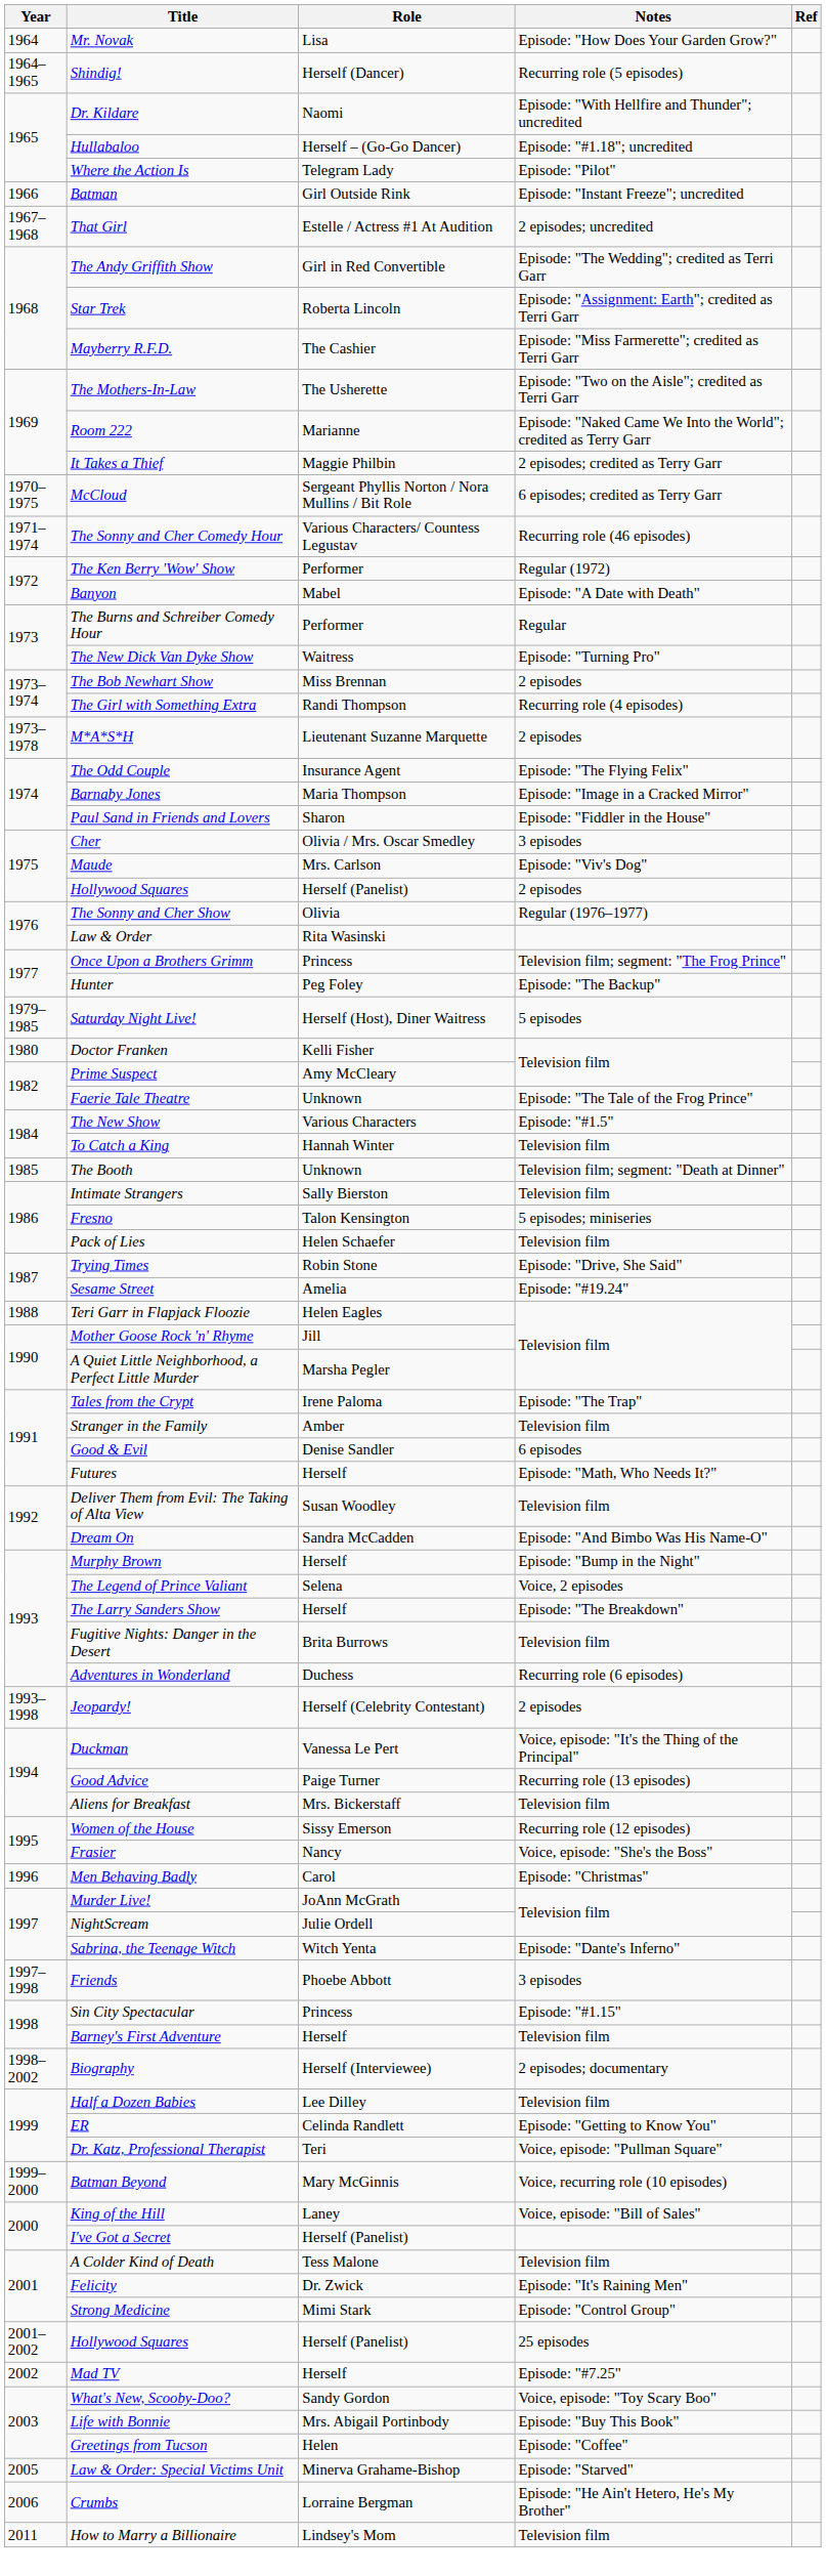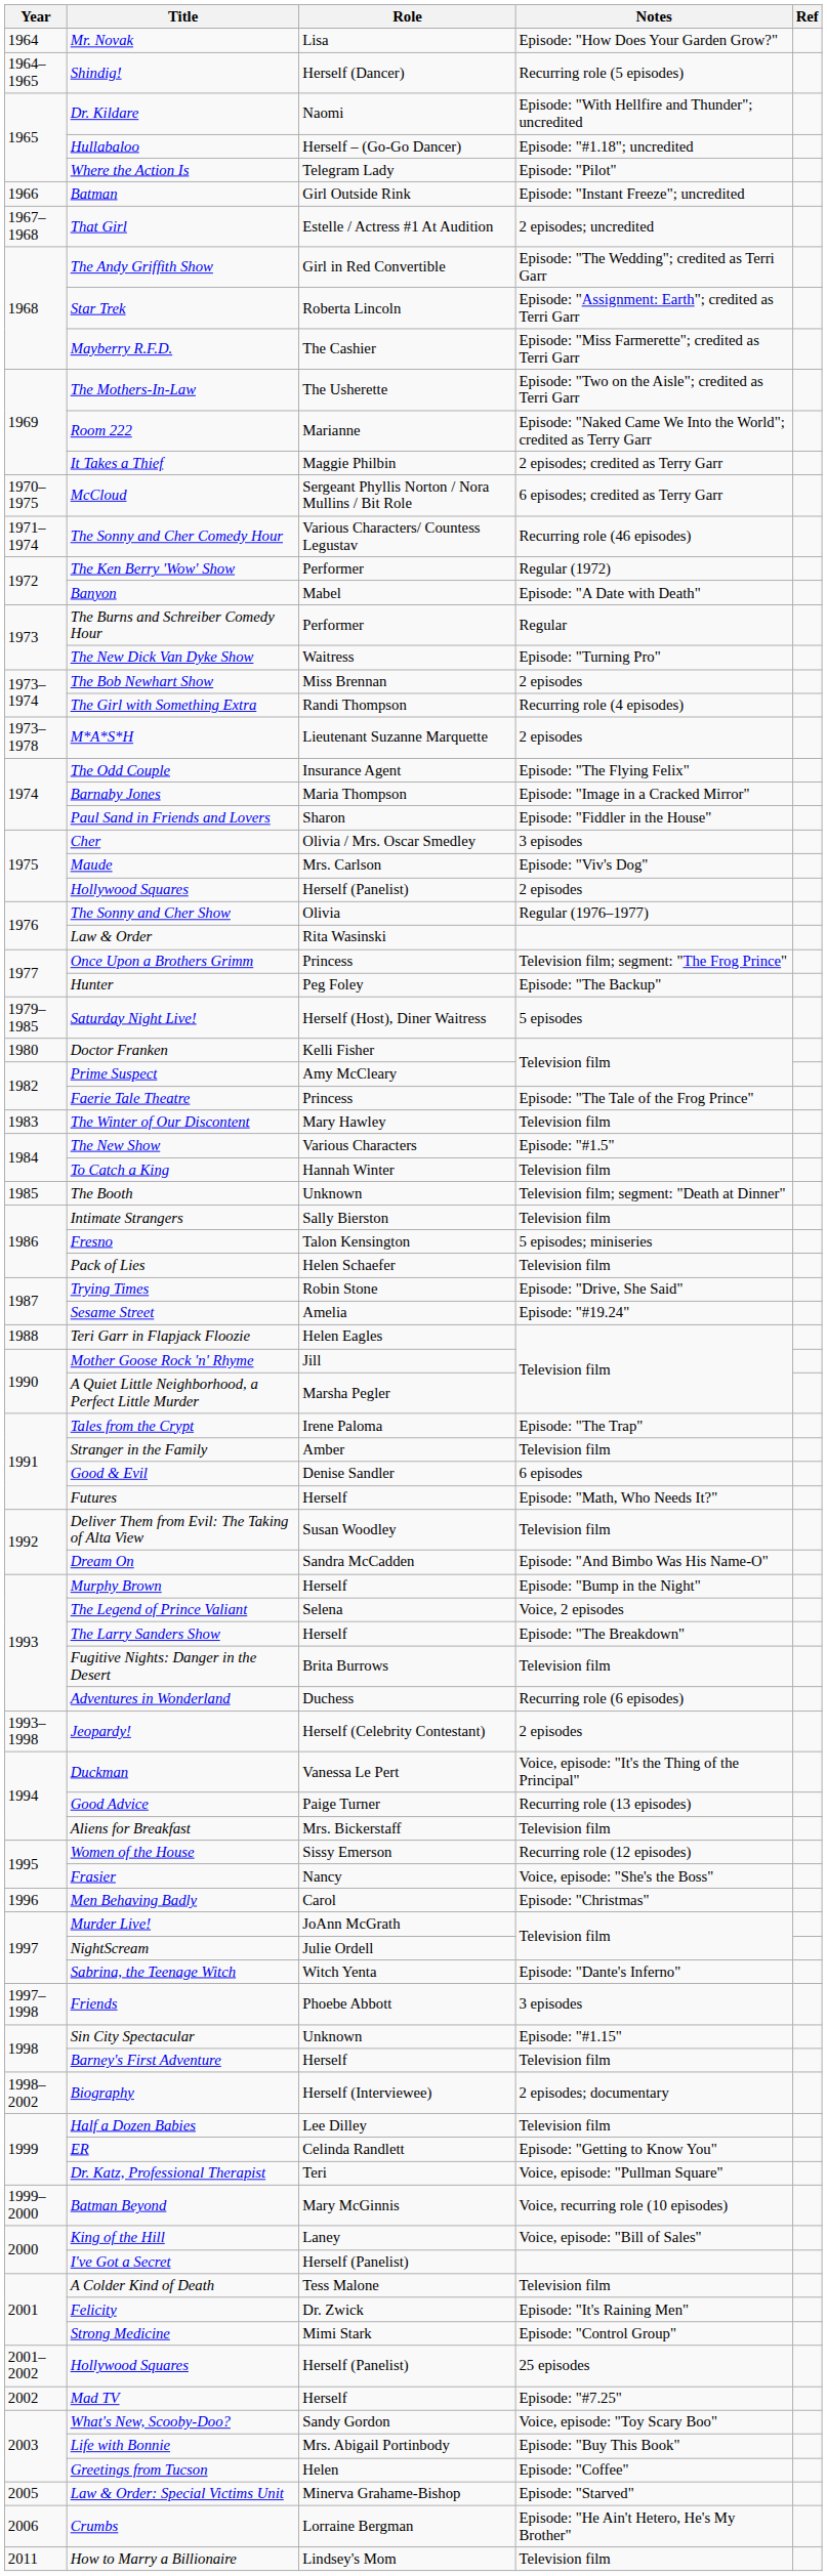Faerie Tale Theatre | Role: Unknown -> Princess
+ row: 1983 | The Winter of Our Discontent | Mary Hawley | Television film
Sin City Spectacular | Role: Princess -> Unknown
